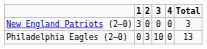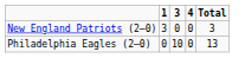- column: 2 | 0 | 3
